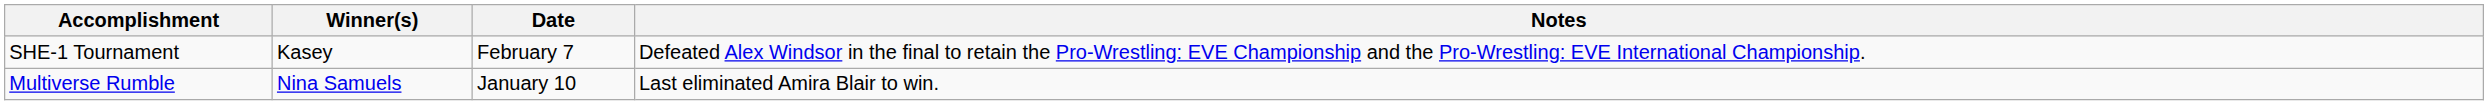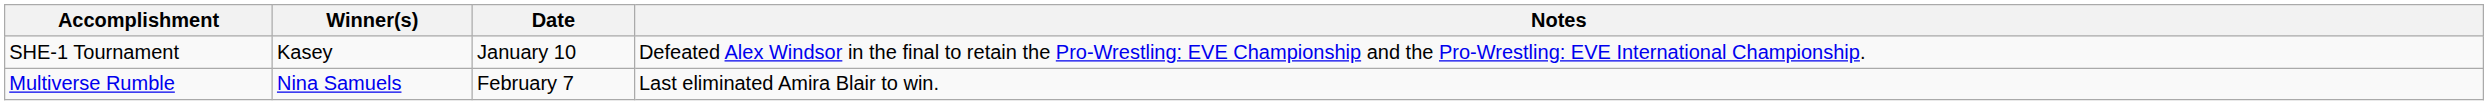SHE-1 Tournament | Date: February 7 -> January 10
Multiverse Rumble | Date: January 10 -> February 7
